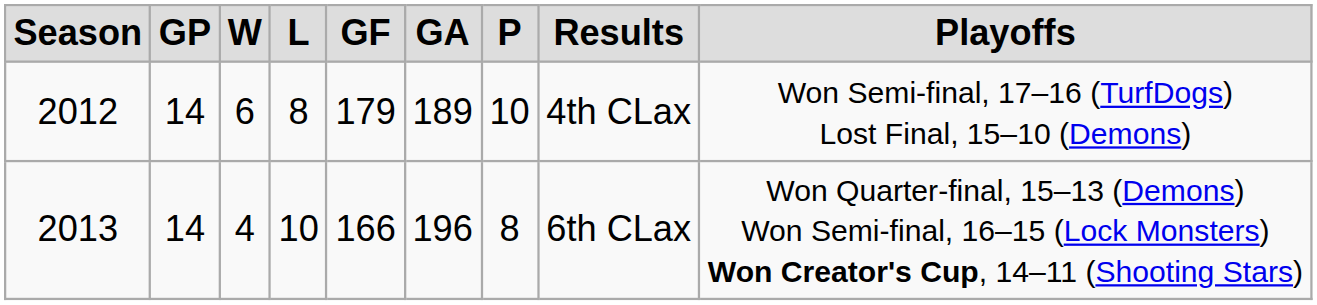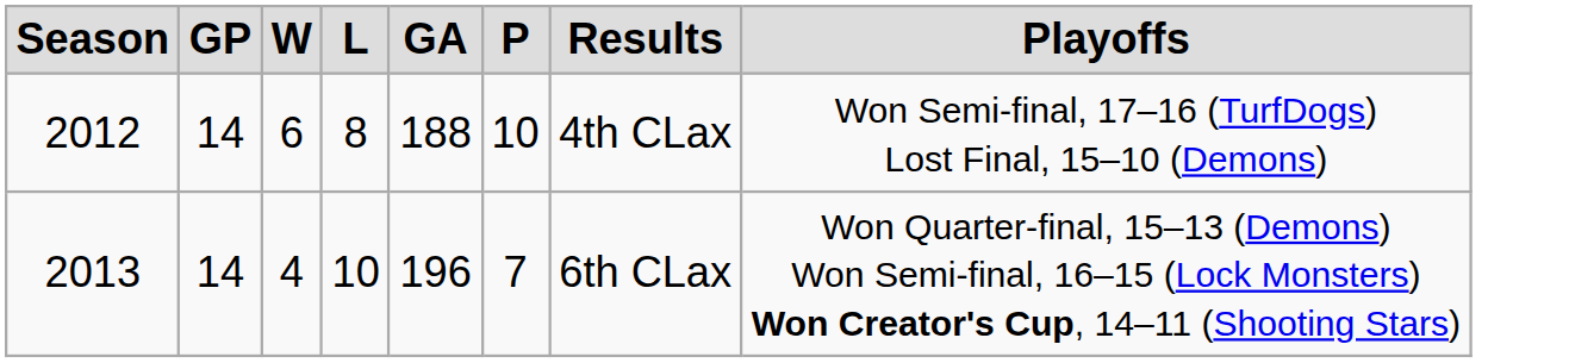- column: GF | 179 | 166
2012 | GA: 189 -> 188
2013 | P: 8 -> 7
